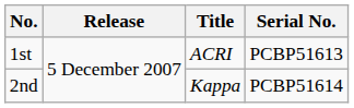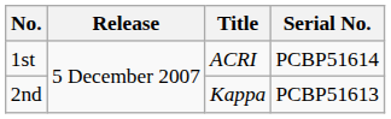1st | Serial No.: PCBP51613 -> PCBP51614
2nd | Serial No.: PCBP51614 -> PCBP51613
